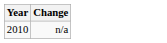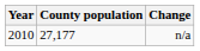+ column: County population | 27,177
